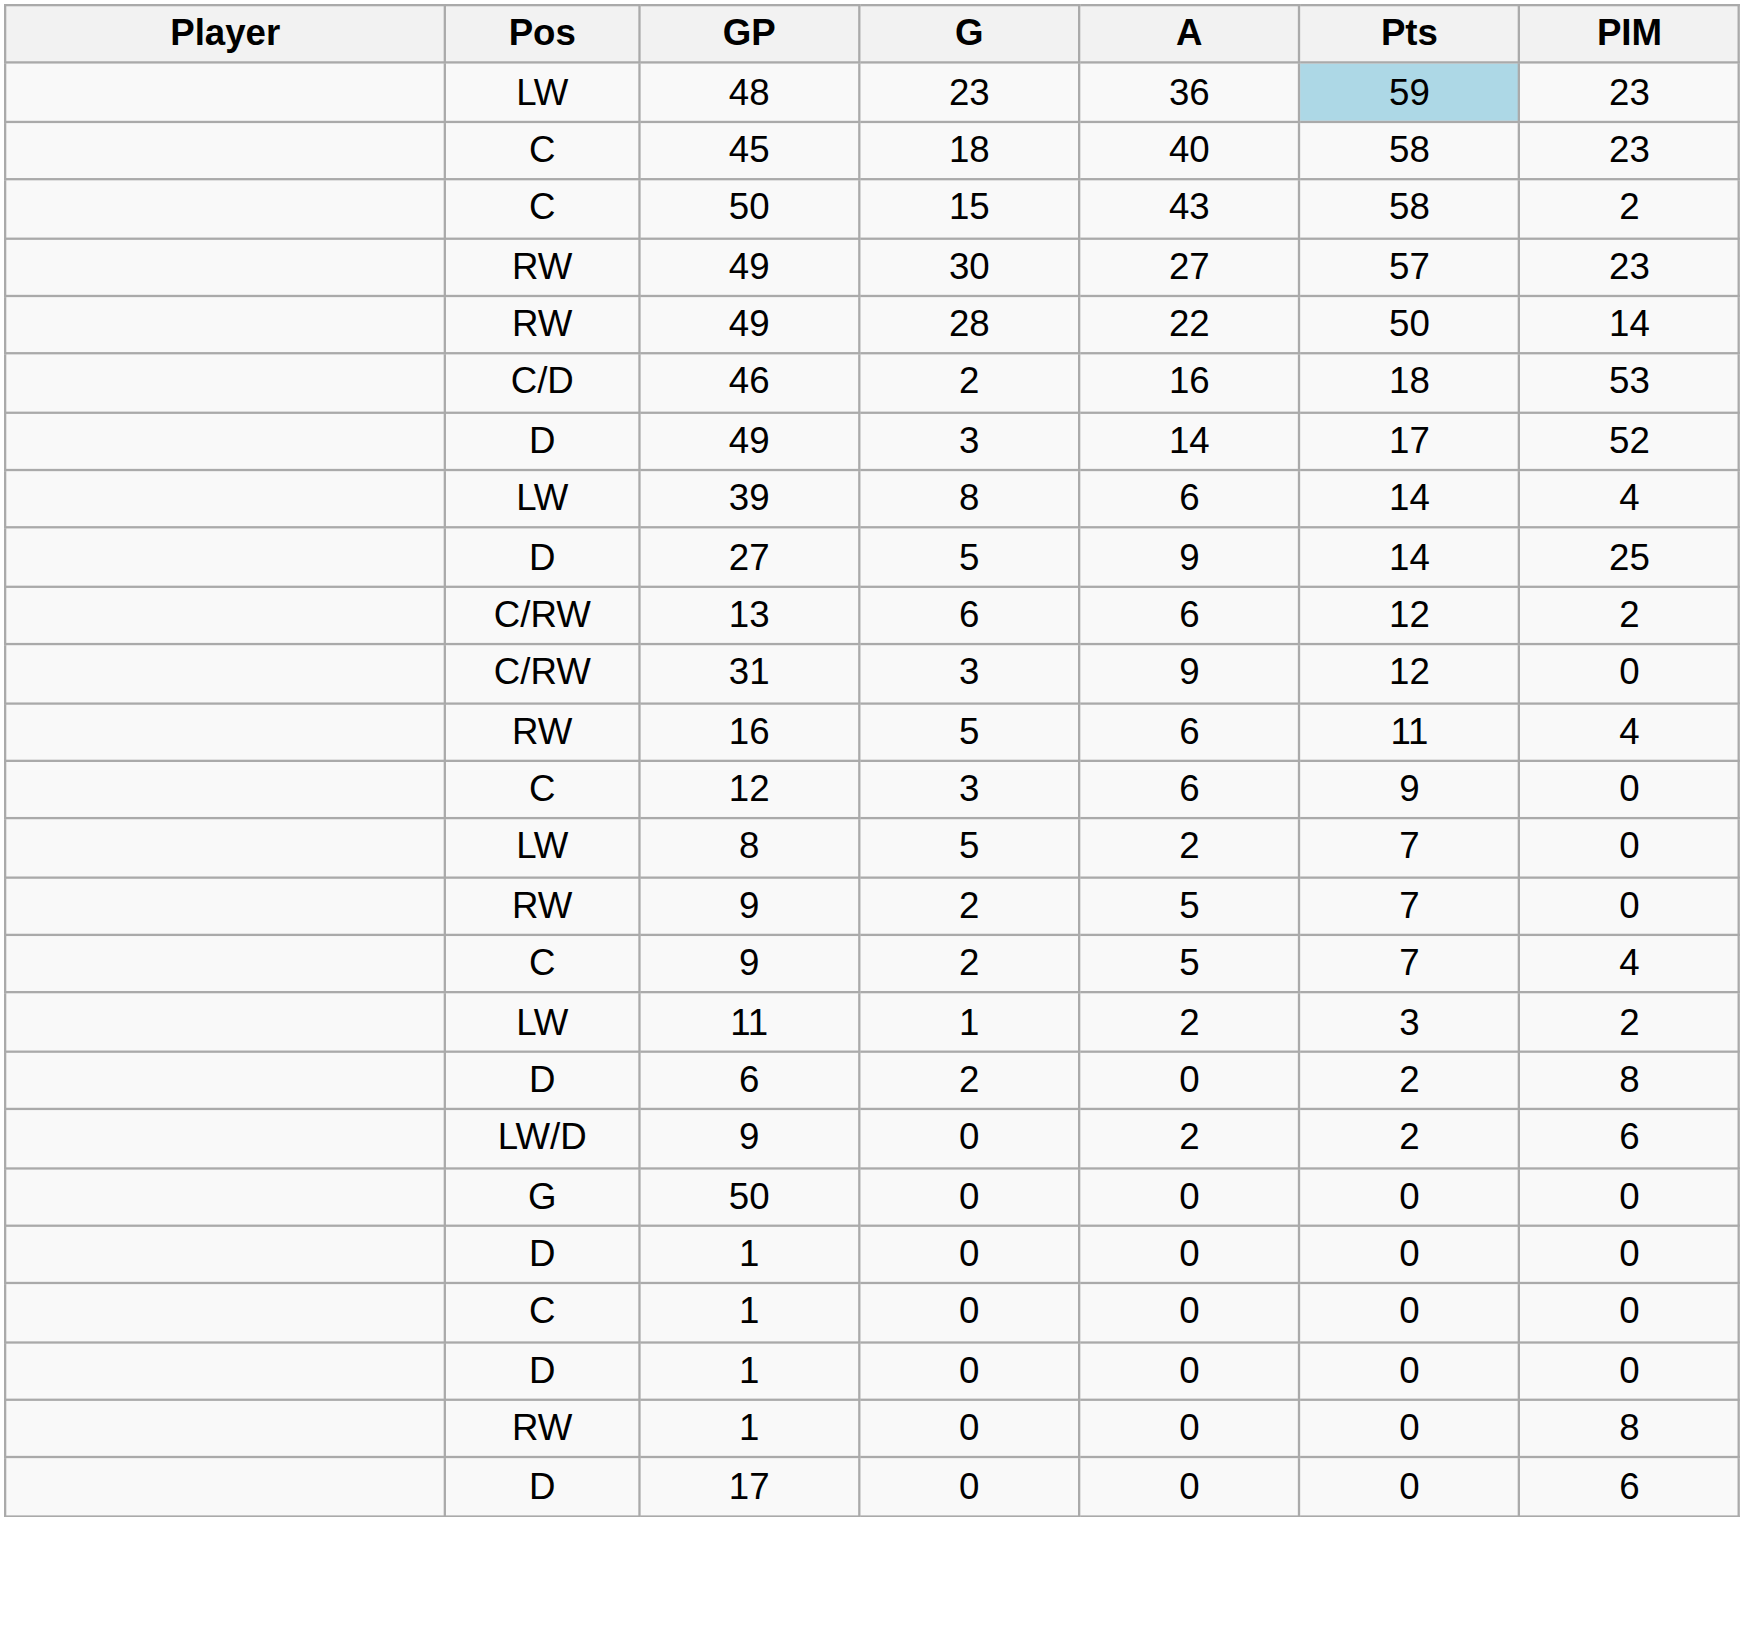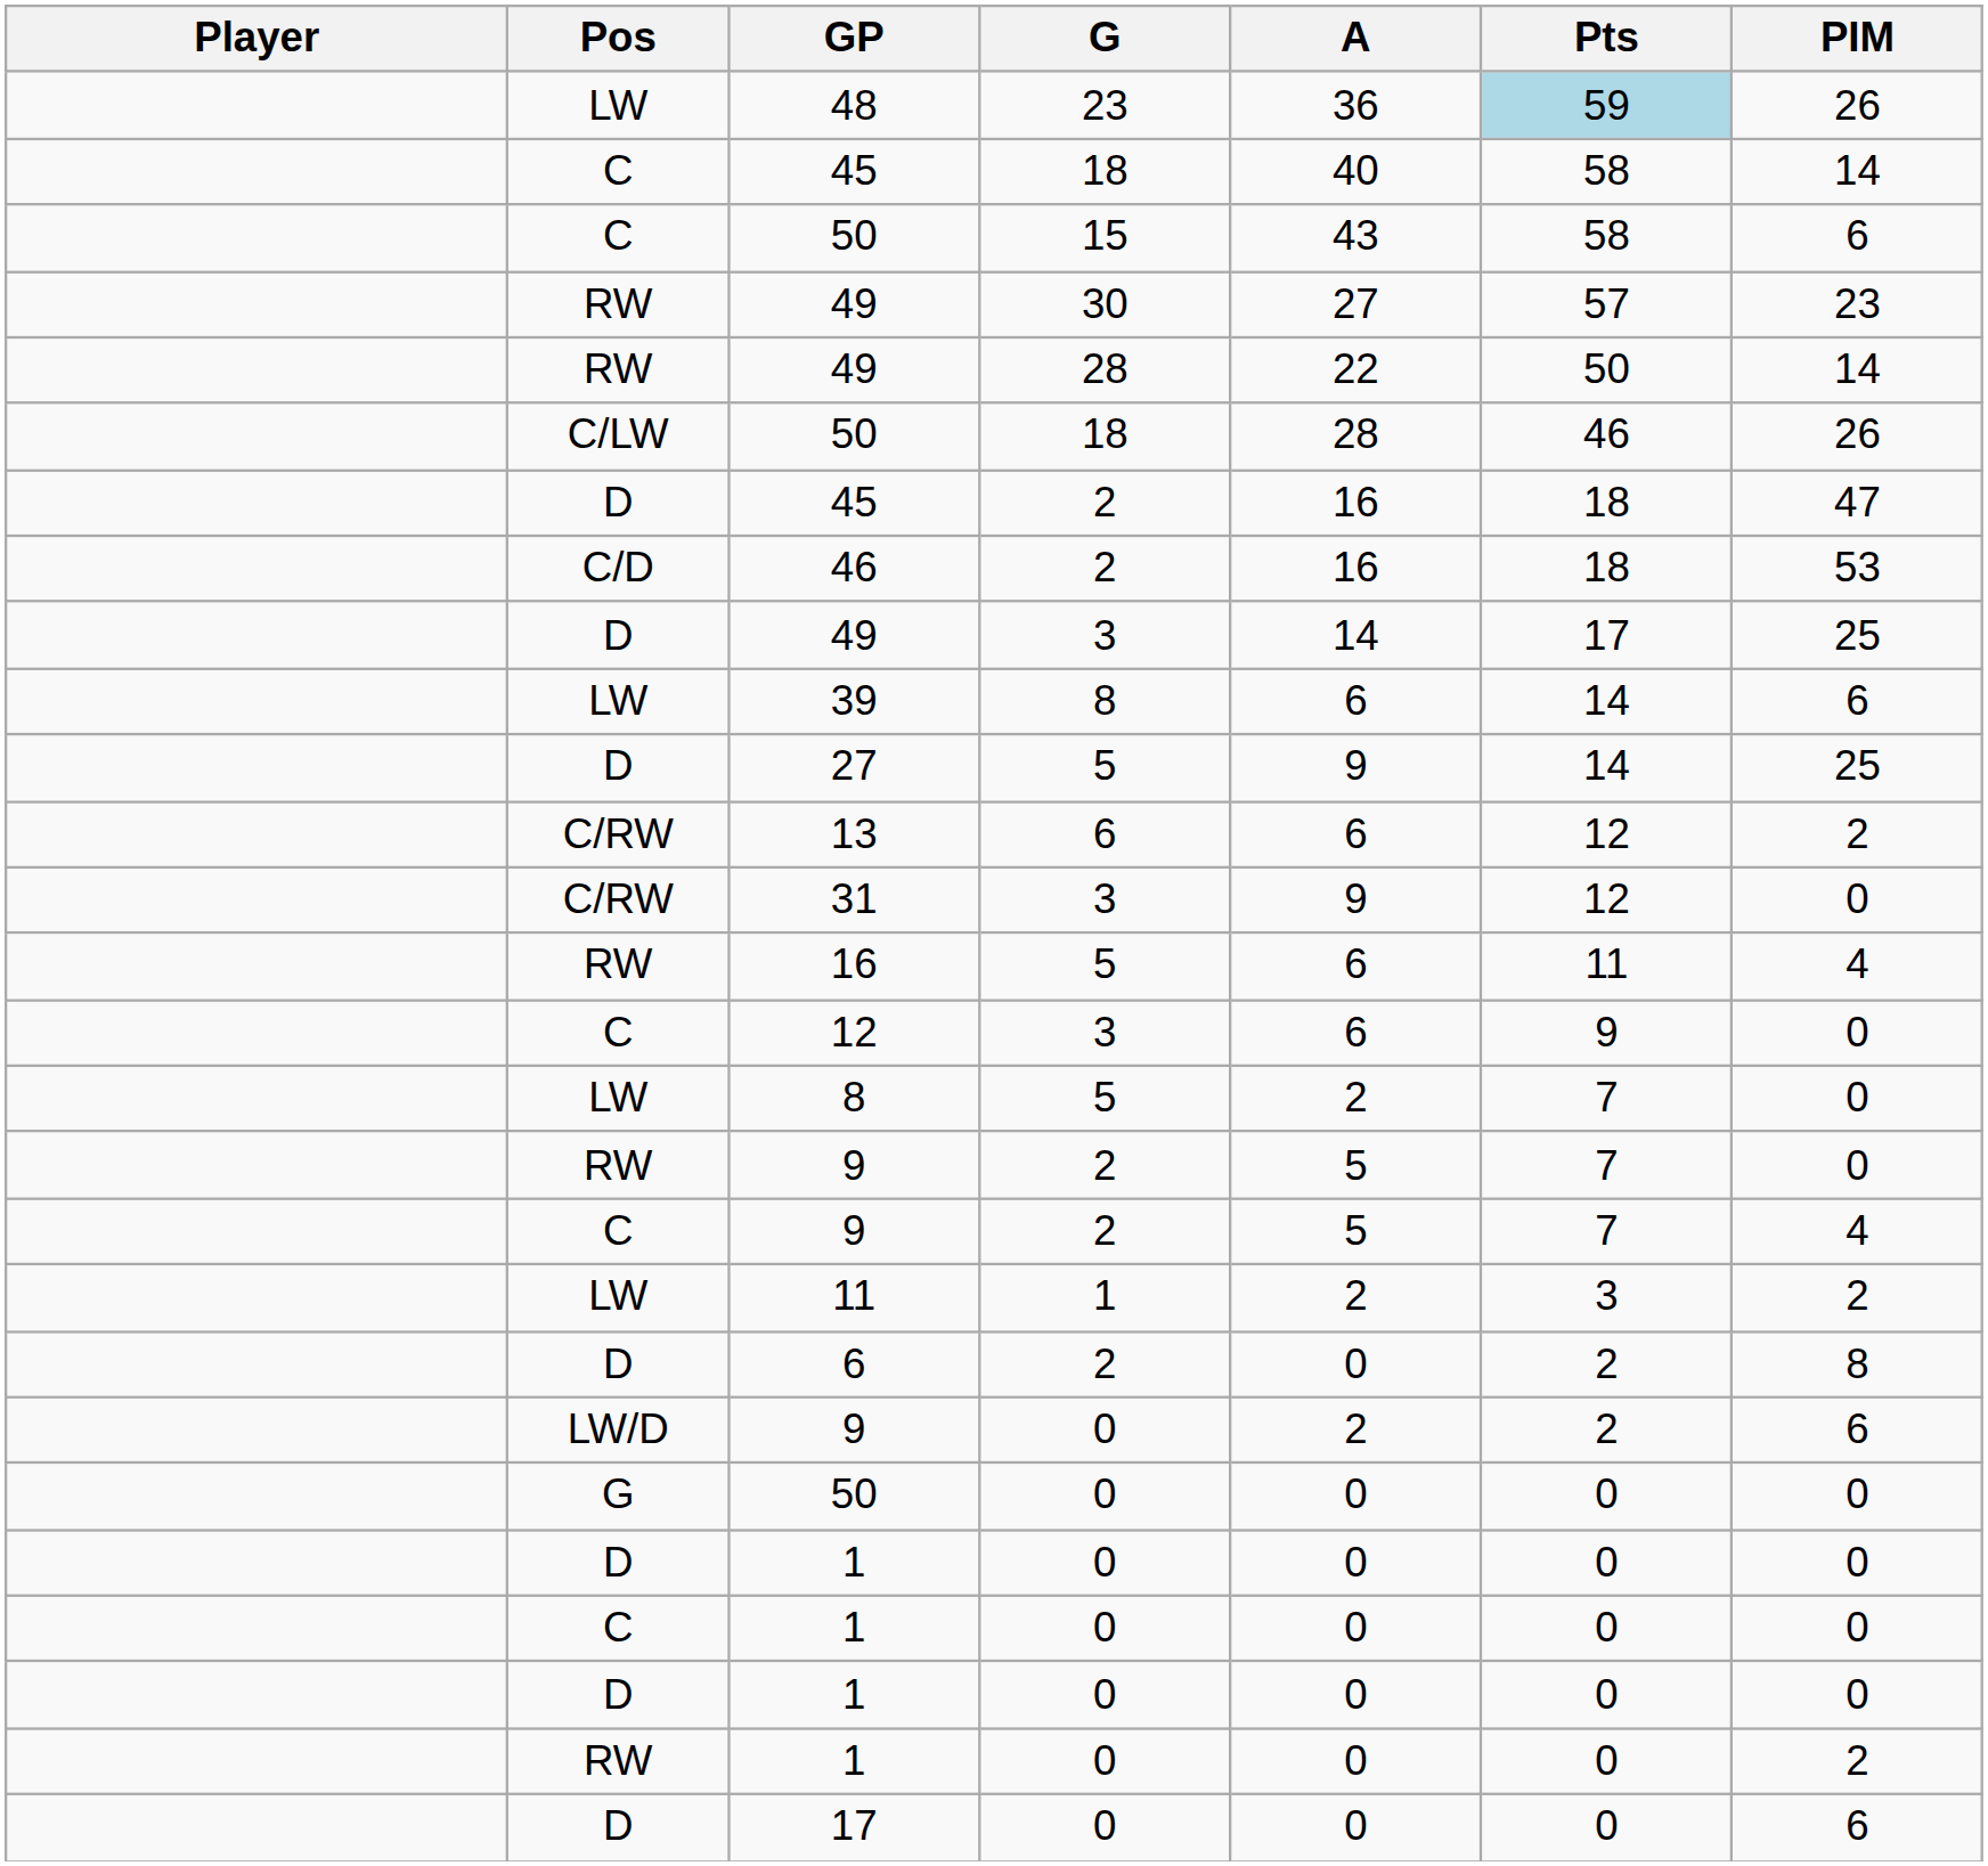48 | PIM: 23 -> 26
C / 45 | PIM: 23 -> 14
C / 50 | PIM: 2 -> 6
+ row: C/LW | 50 | 18 | 28 | 46 | 26
+ row: D | 45 | 2 | 16 | 18 | 47
D / 49 | PIM: 52 -> 25
39 | PIM: 4 -> 6
RW / 1 | PIM: 8 -> 2
